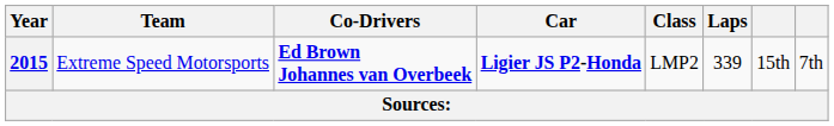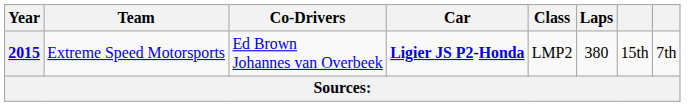2015 | Co-Drivers: bold -> normal
2015 | Laps: 339 -> 380
